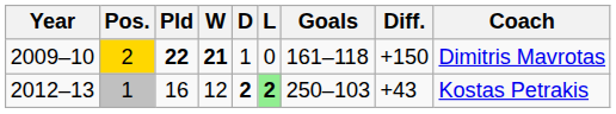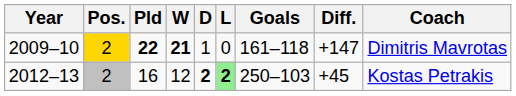2009–10 | Diff.: +150 -> +147
2012–13 | Pos.: 1 -> 2
2012–13 | Diff.: +43 -> +45
